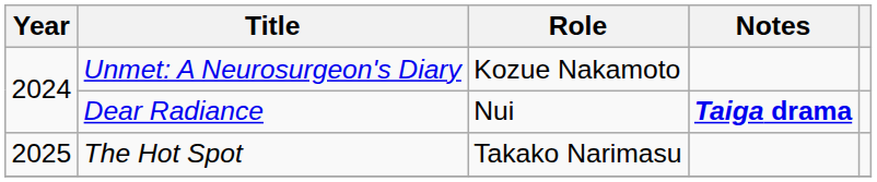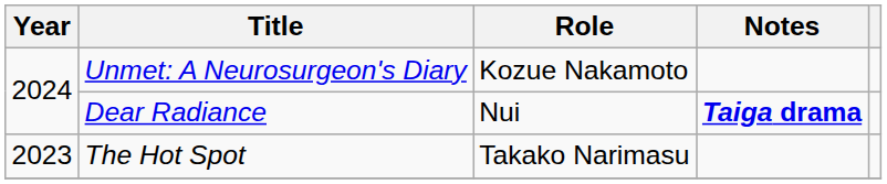The Hot Spot | Year: 2025 -> 2023
